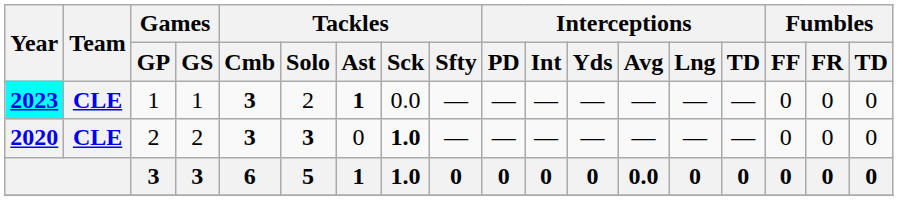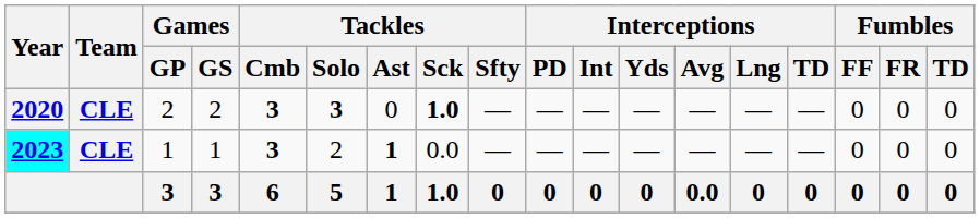rows swapped: 2020 <-> 2023
